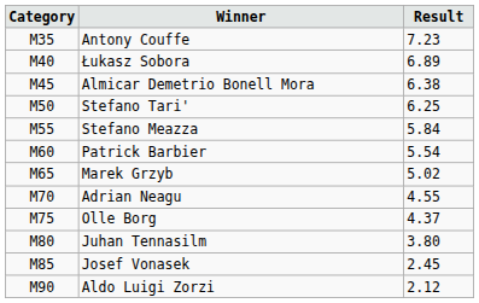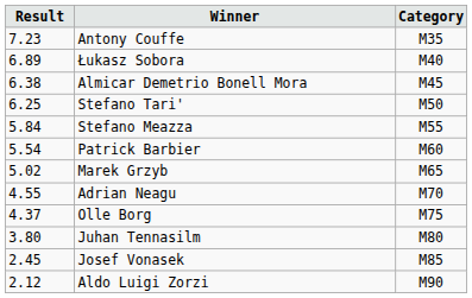columns swapped: Category <-> Result
